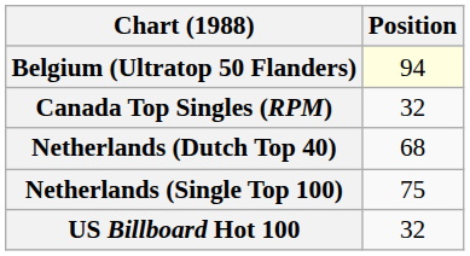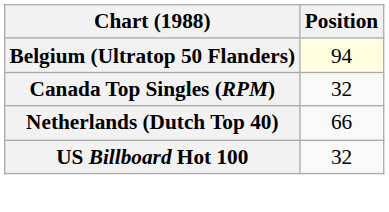Netherlands (Dutch Top 40) | Position: 68 -> 66
- row: Netherlands (Single Top 100) | 75
